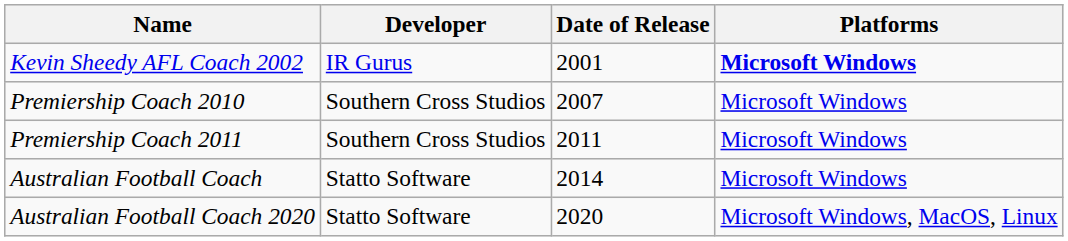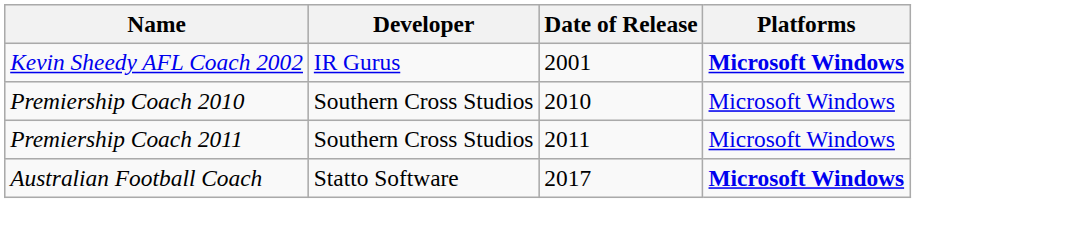Premiership Coach 2010 | Date of Release: 2007 -> 2010
Australian Football Coach | Date of Release: 2014 -> 2017
Australian Football Coach | Platforms: normal -> bold
- row: Australian Football Coach 2020 | Statto Software | 2020 | Microsoft Windows, MacOS, Linux
